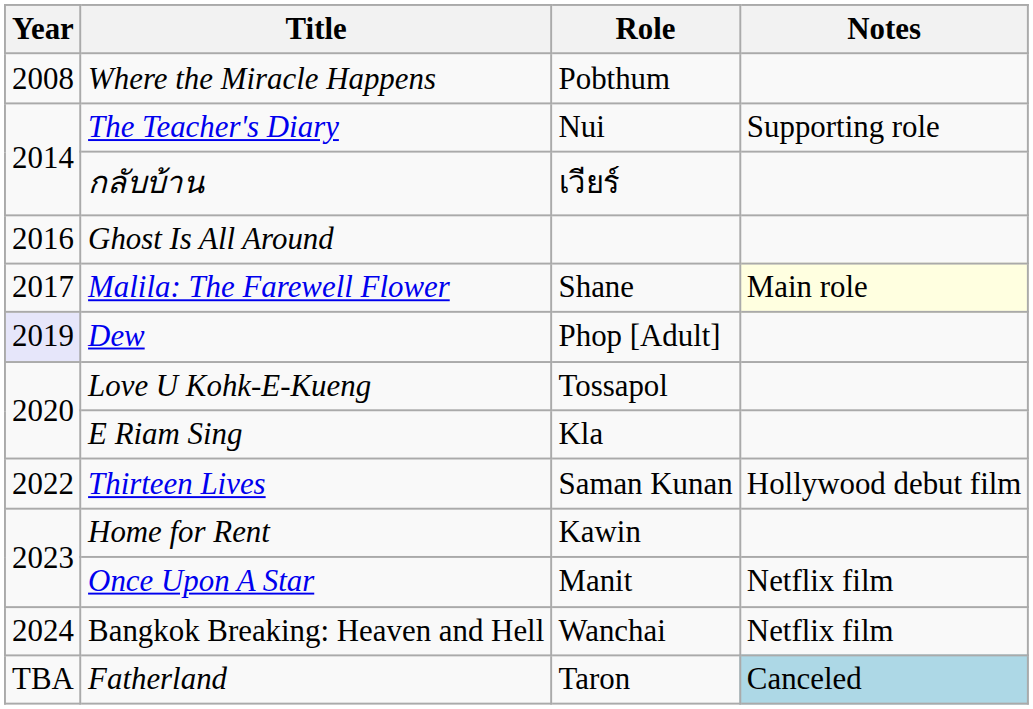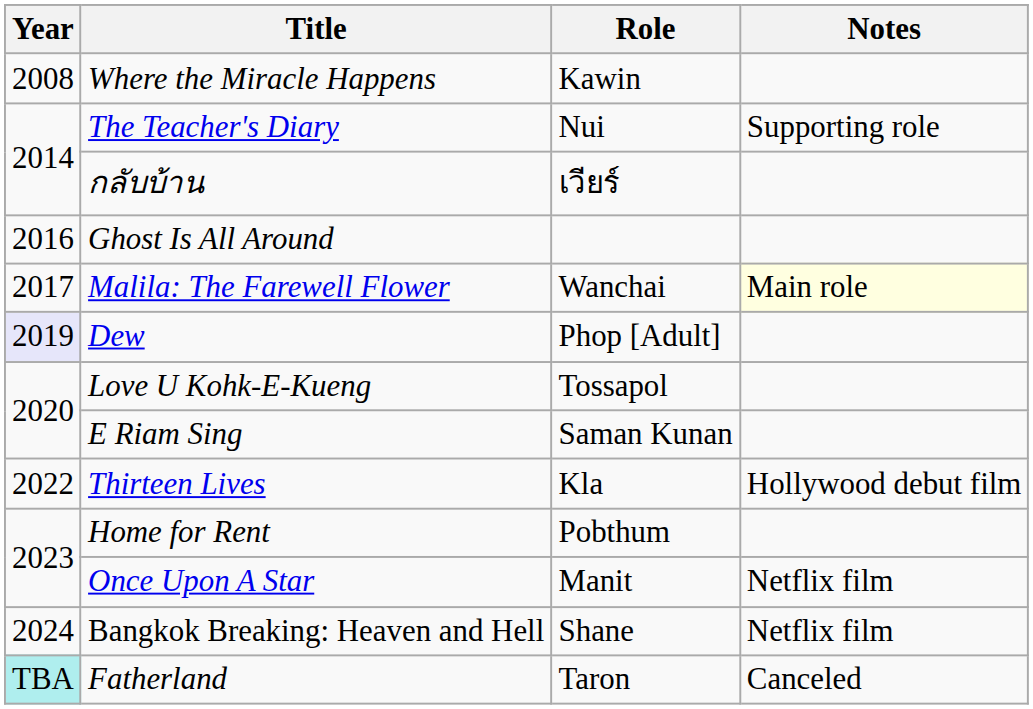Where the Miracle Happens | Role: Pobthum -> Kawin
Malila: The Farewell Flower | Role: Shane -> Wanchai
E Riam Sing | Role: Kla -> Saman Kunan
Thirteen Lives | Role: Saman Kunan -> Kla
Home for Rent | Role: Kawin -> Pobthum
Bangkok Breaking: Heaven and Hell | Role: Wanchai -> Shane
Fatherland | Year: no background -> paleturquoise background
Fatherland | Notes: lightblue background -> no background
